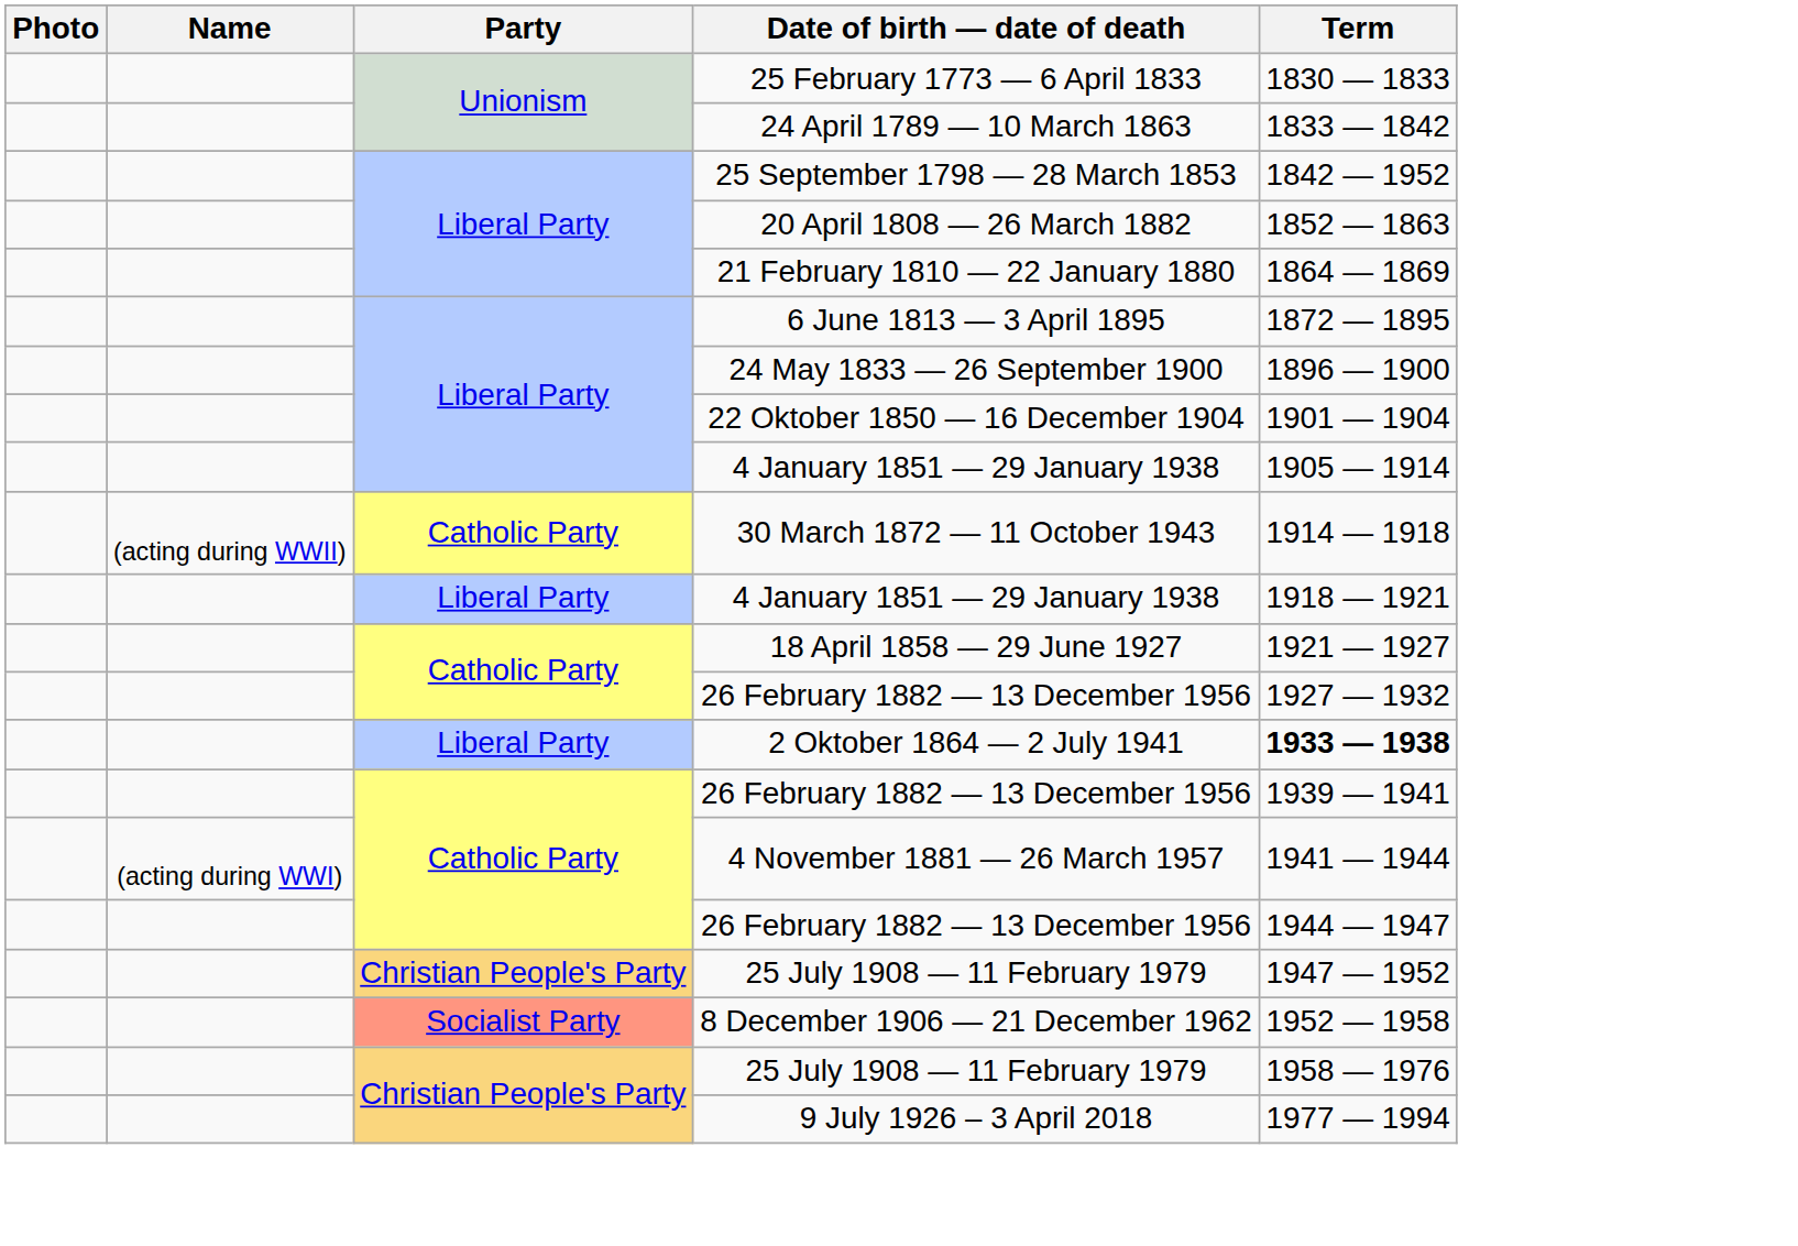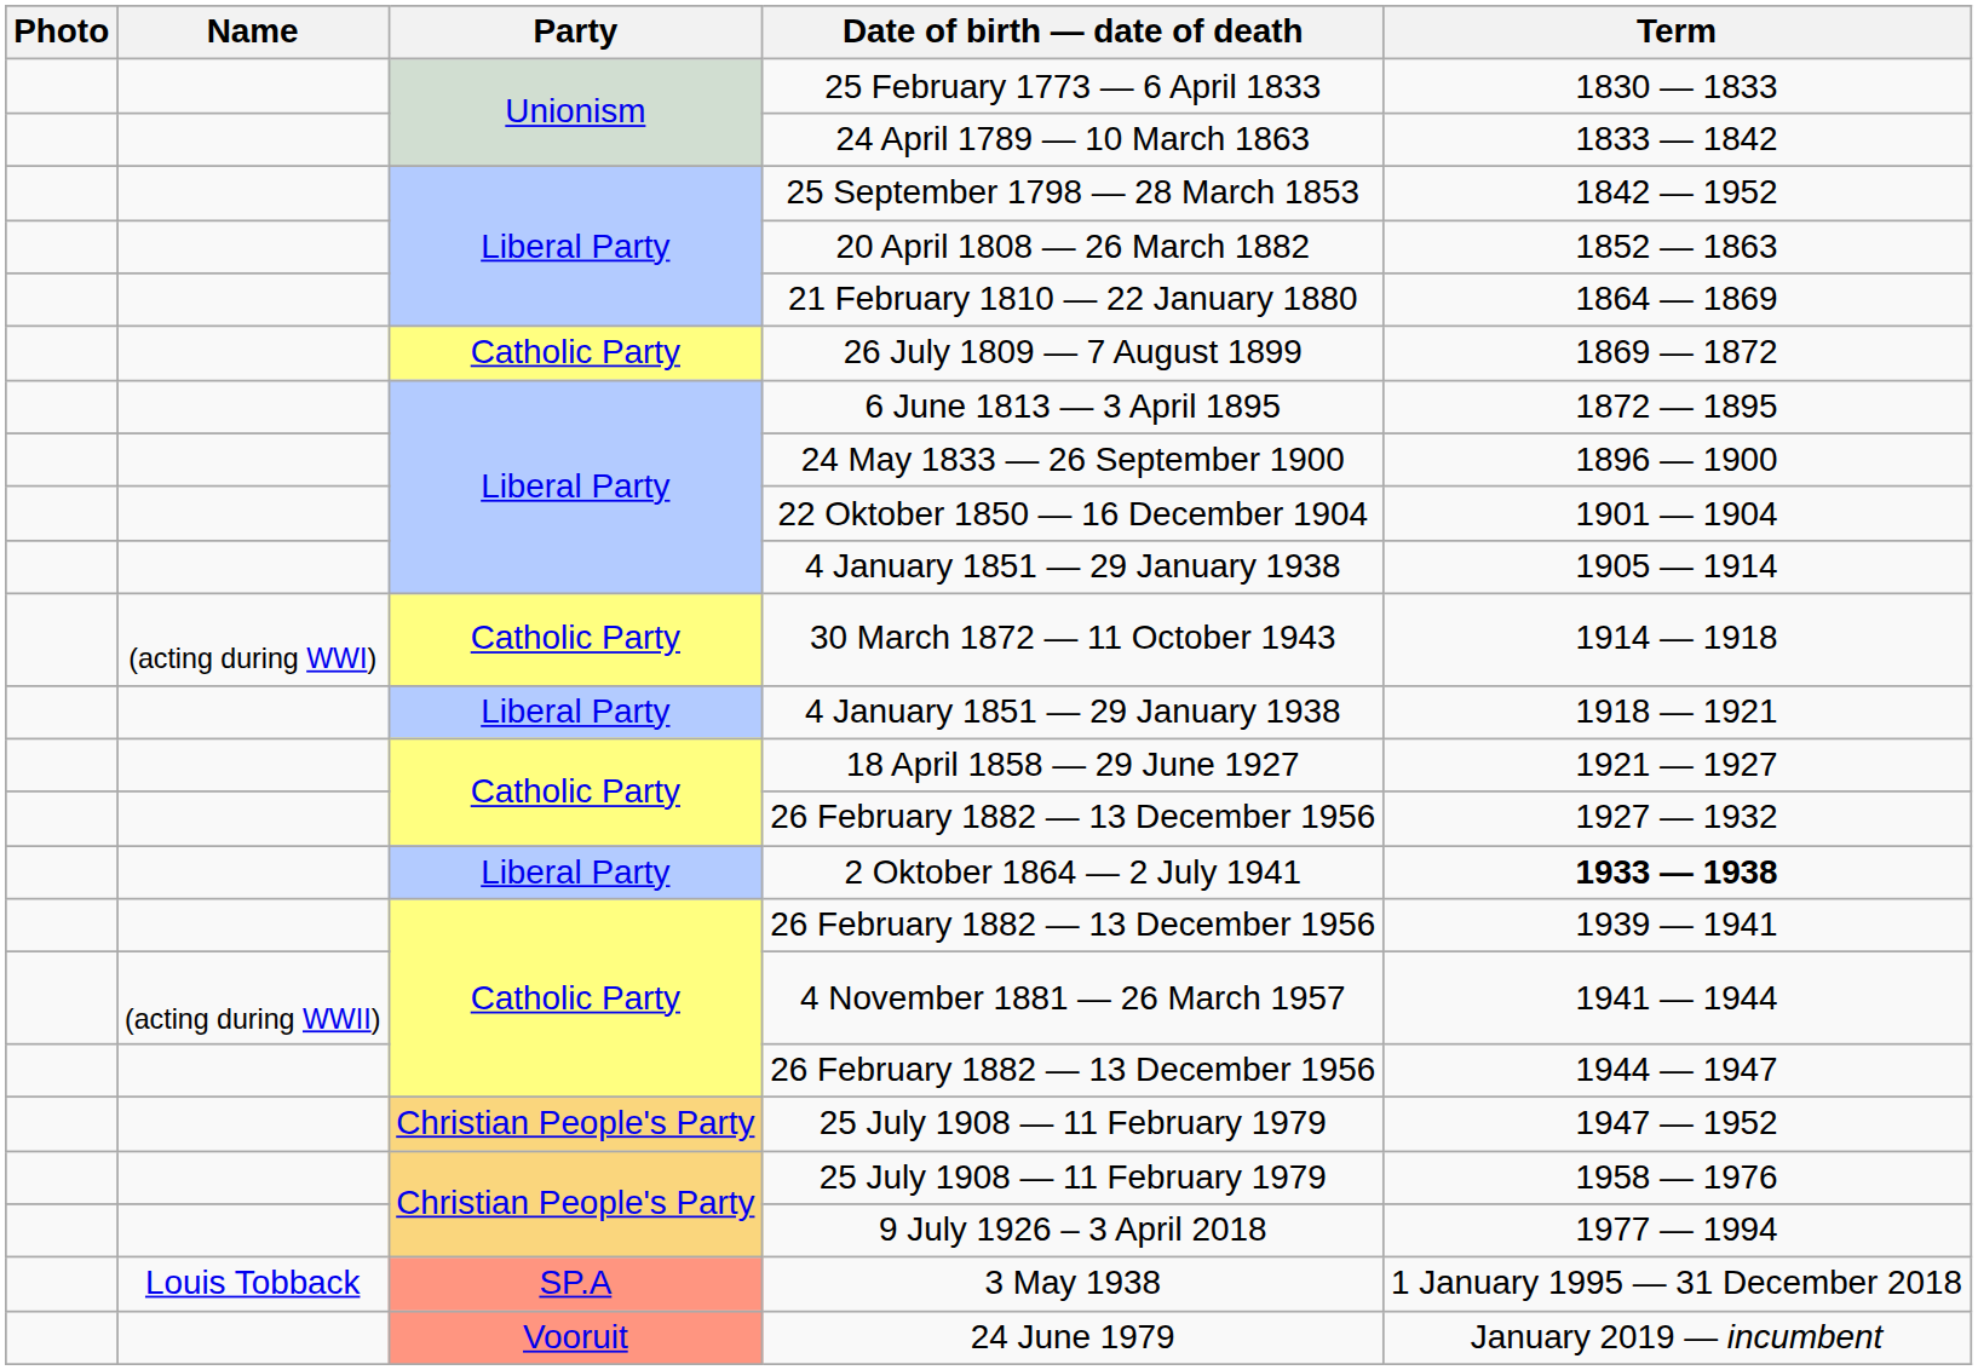+ row: Catholic Party | 26 July 1809 — 7 August 1899 | 1869 — 1872
30 March 1872 — 11 October 1943 | Name: (acting during WWII) -> (acting during WWI)
4 November 1881 — 26 March 1957 | Name: (acting during WWI) -> (acting during WWII)
- row: Socialist Party | 8 December 1906 — 21 December 1962 | 1952 — 1958
+ row: Louis Tobback | SP.A | 3 May 1938 | 1 January 1995 — 31 December 2018
+ row: Vooruit | 24 June 1979 | January 2019 — incumbent
